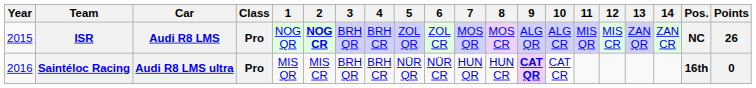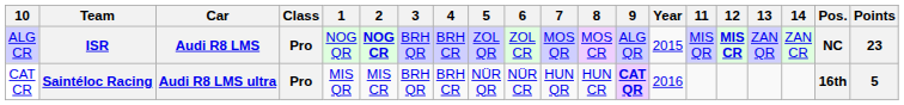columns swapped: Year <-> 10
ISR | 12: normal -> bold
ISR | Points: 26 -> 23
Saintéloc Racing | Points: 0 -> 5
